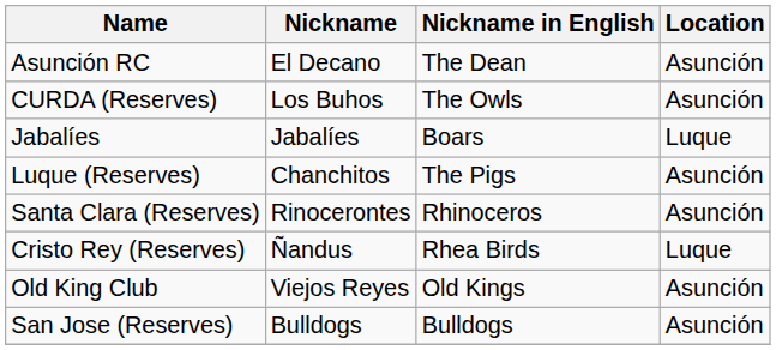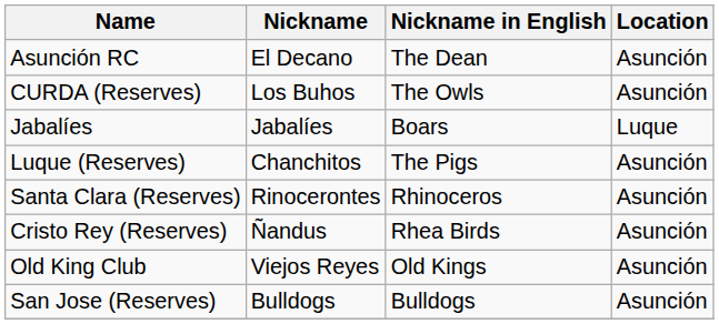Cristo Rey (Reserves) | Location: Luque -> Asunción
